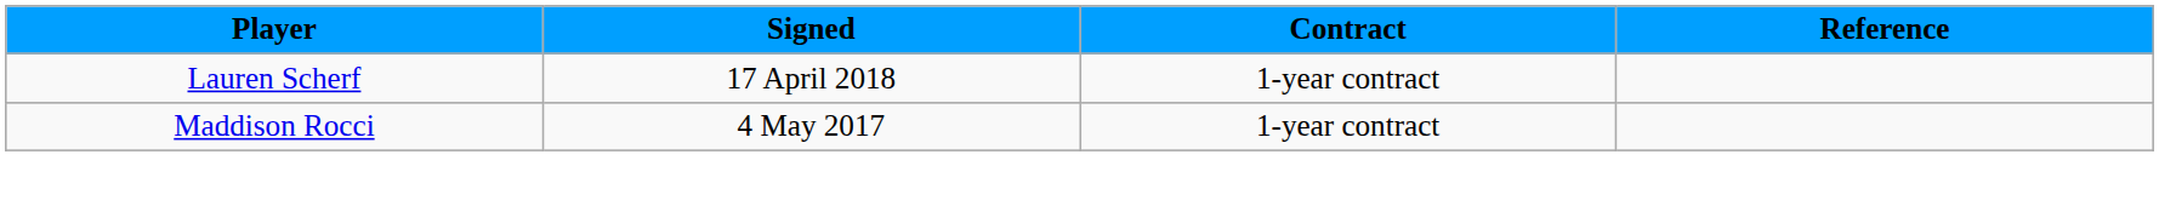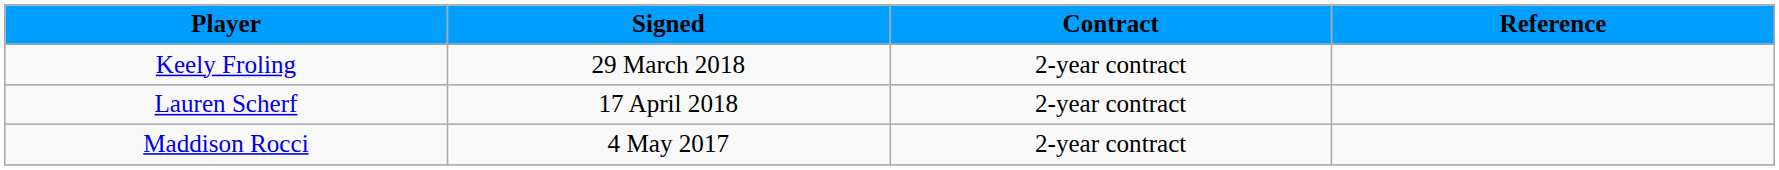+ row: Keely Froling | 29 March 2018 | 2-year contract
Lauren Scherf | Contract: 1-year contract -> 2-year contract
Maddison Rocci | Contract: 1-year contract -> 2-year contract
